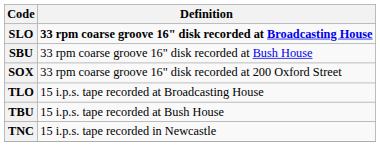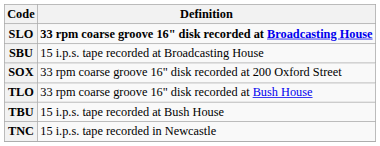SBU | Definition: 33 rpm coarse groove 16" disk recorded at Bush House -> 15 i.p.s. tape recorded at Broadcasting House
TLO | Definition: 15 i.p.s. tape recorded at Broadcasting House -> 33 rpm coarse groove 16" disk recorded at Bush House
